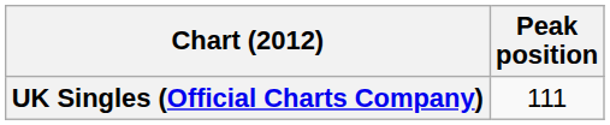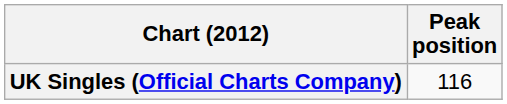UK Singles (Official Charts Company) | Peak position: 111 -> 116
